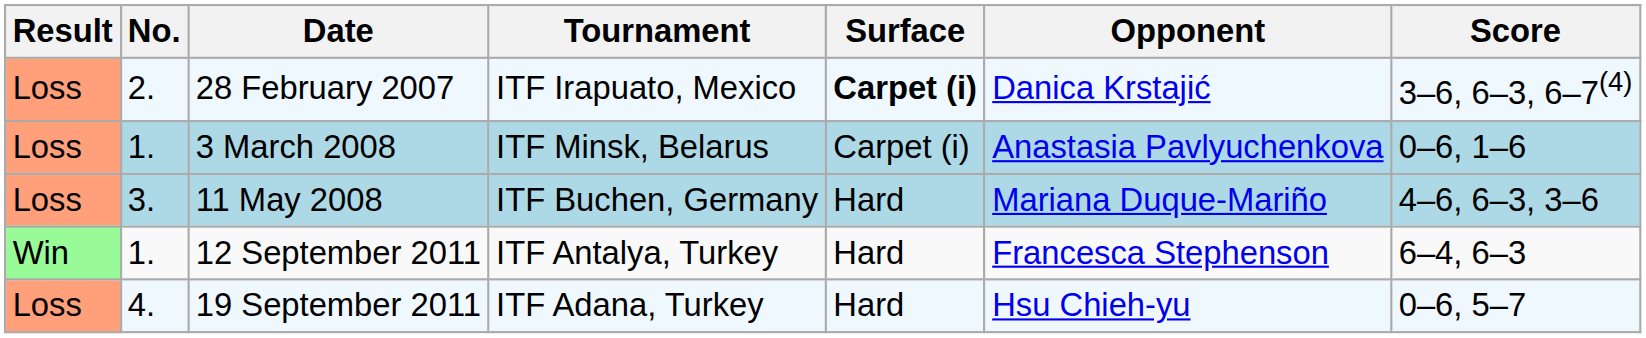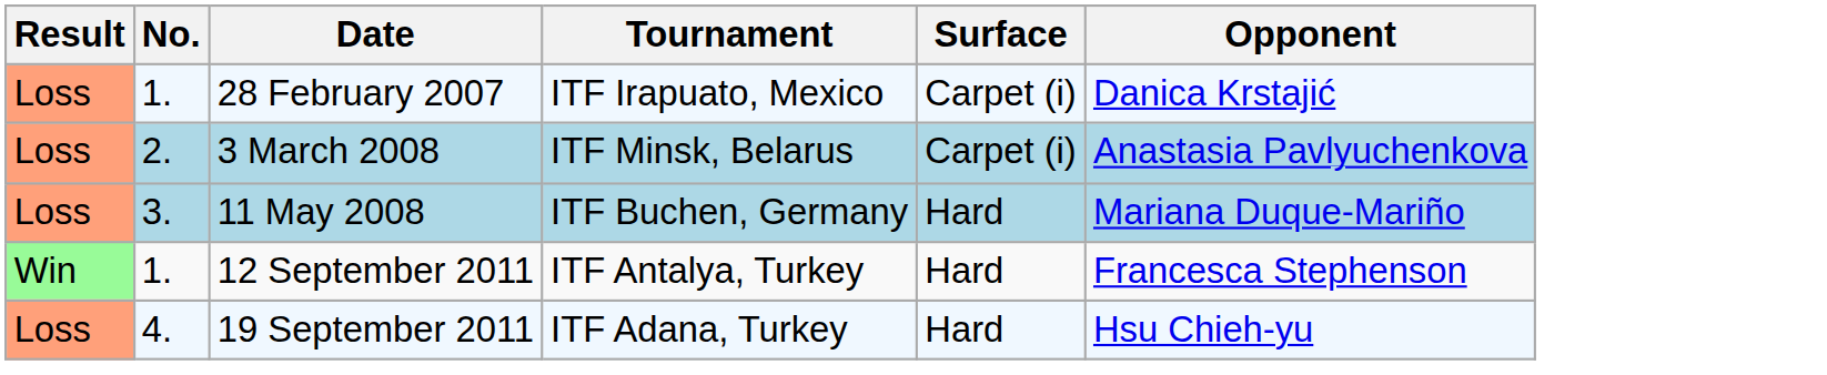- column: Score | 3–6, 6–3, 6–7(4) | 0–6, 1–6 | 4–6, 6–3, 3–6 | 6–4, 6–3 | 0–6, 5–7
28 February 2007 | No.: 2. -> 1.
28 February 2007 | Surface: bold -> normal
3 March 2008 | No.: 1. -> 2.
